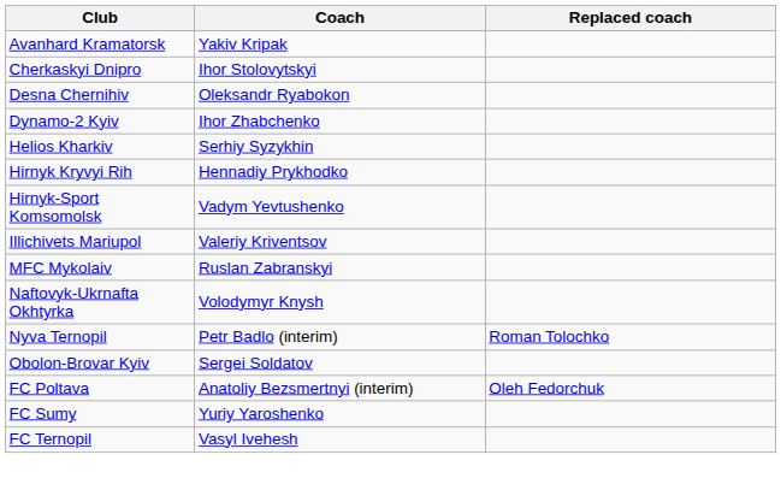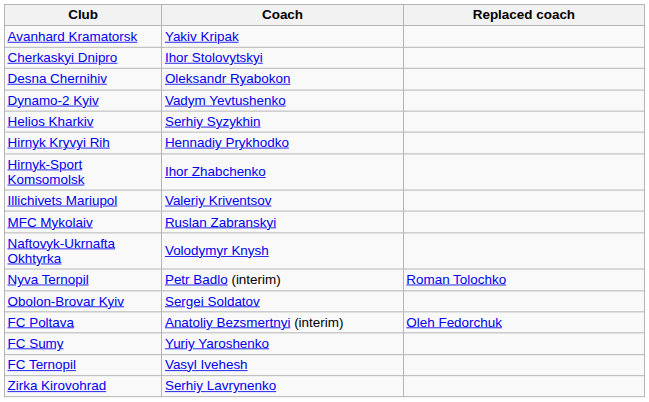Dynamo-2 Kyiv | Coach: Ihor Zhabchenko -> Vadym Yevtushenko
Hirnyk-Sport Komsomolsk | Coach: Vadym Yevtushenko -> Ihor Zhabchenko
+ row: Zirka Kirovohrad | Serhiy Lavrynenko
